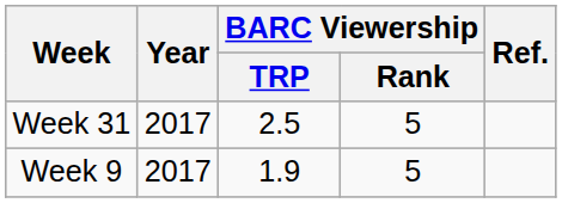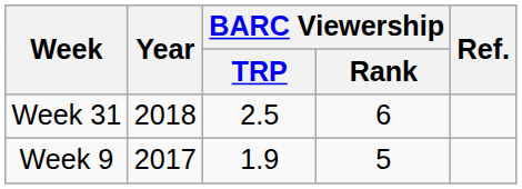Week 31 | Year: 2017 -> 2018
Week 31 | BARC Viewership / Rank: 5 -> 6
